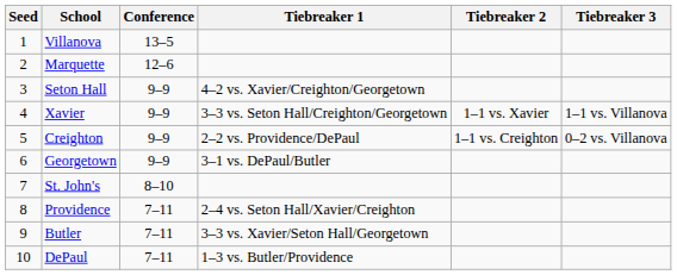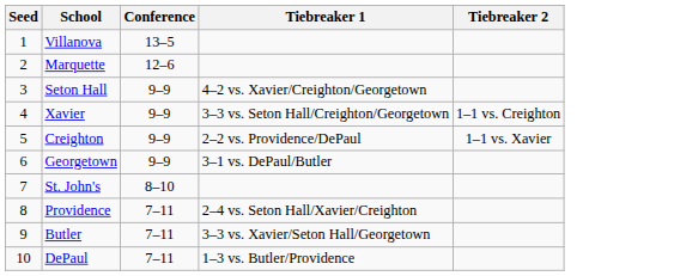- column: Tiebreaker 3 | 1–1 vs. Villanova | 0–2 vs. Villanova
Xavier | Tiebreaker 2: 1–1 vs. Xavier -> 1–1 vs. Creighton
Creighton | Tiebreaker 2: 1–1 vs. Creighton -> 1–1 vs. Xavier
